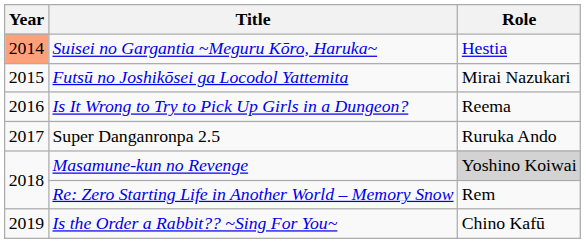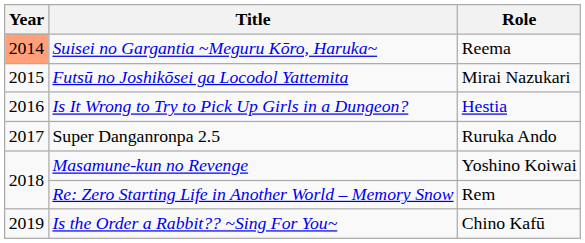Suisei no Gargantia ~Meguru Kōro, Haruka~ | Role: Hestia -> Reema
Is It Wrong to Try to Pick Up Girls in a Dungeon? | Role: Reema -> Hestia
Masamune-kun no Revenge | Role: lightgrey background -> no background
